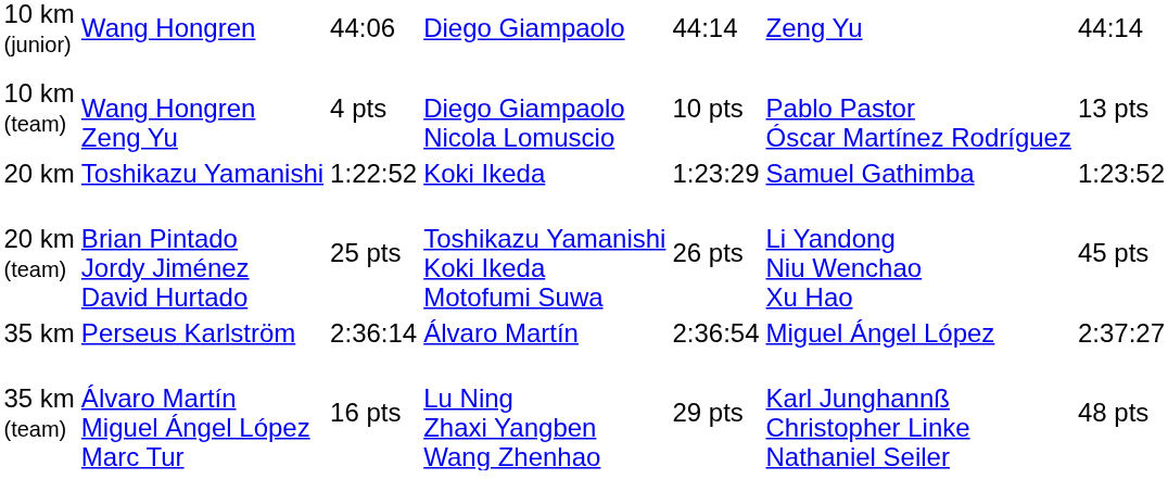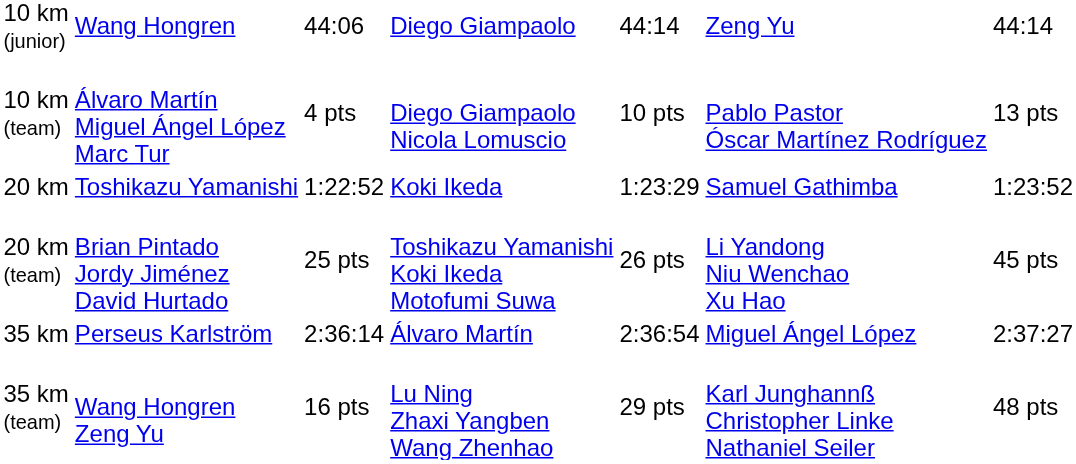10 km (team) | column 2: Wang Hongren Zeng Yu -> Álvaro Martín Miguel Ángel López Marc Tur
35 km (team) | column 2: Álvaro Martín Miguel Ángel López Marc Tur -> Wang Hongren Zeng Yu
